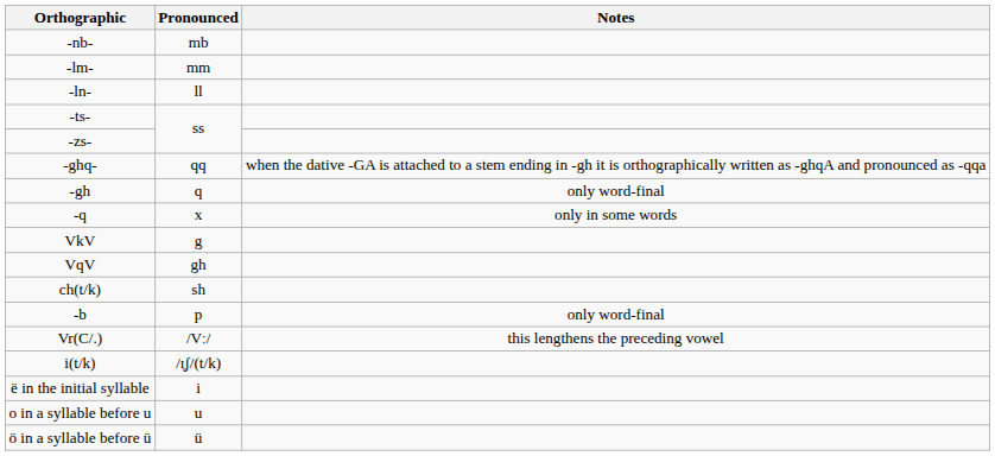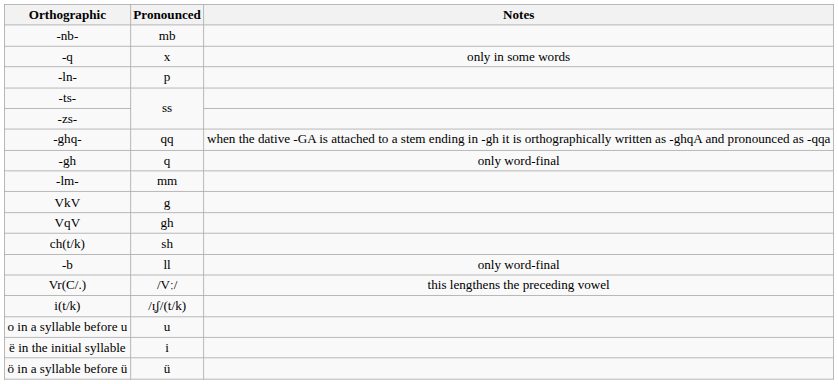rows swapped: -lm- <-> -q
-ln- | Pronounced: ll -> p
-b | Pronounced: p -> ll
rows swapped: ë in the initial syllable <-> o in a syllable before u
